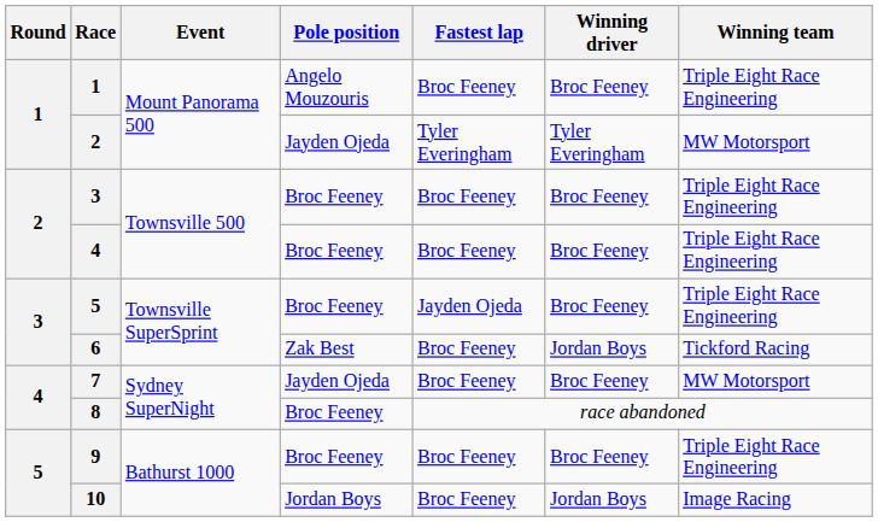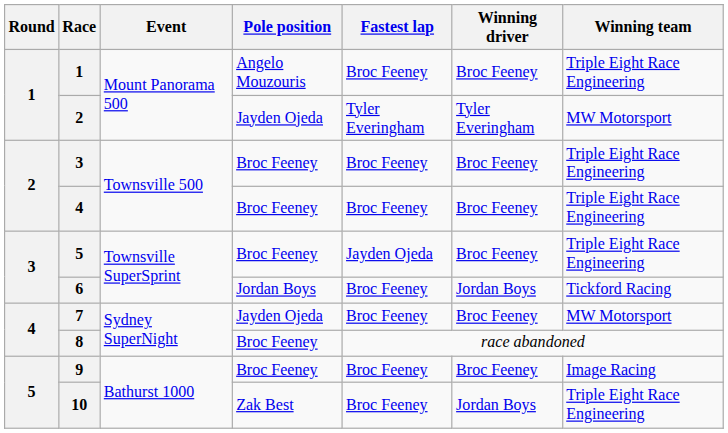6 | Pole position: Zak Best -> Jordan Boys
9 | Winning team: Triple Eight Race Engineering -> Image Racing
10 | Pole position: Jordan Boys -> Zak Best
10 | Winning team: Image Racing -> Triple Eight Race Engineering
